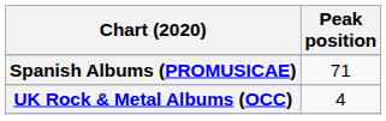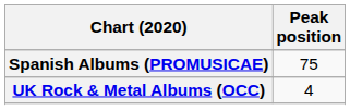Spanish Albums (PROMUSICAE) | Peak position: 71 -> 75
